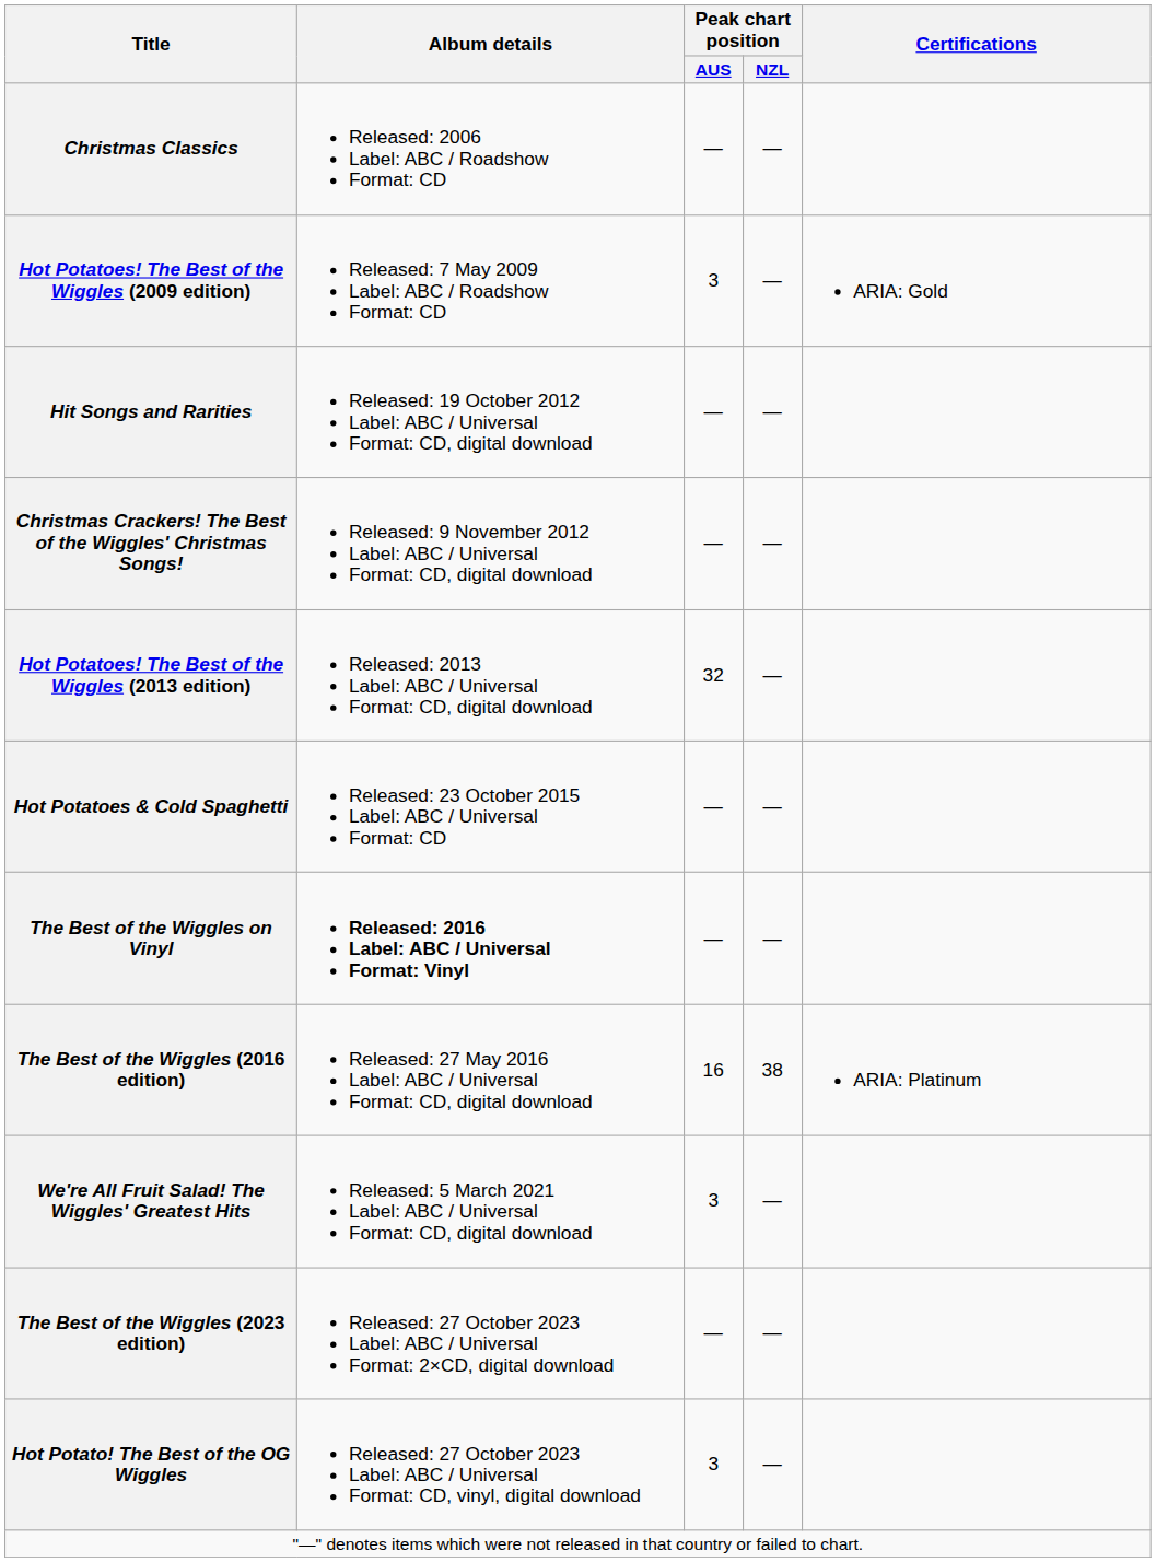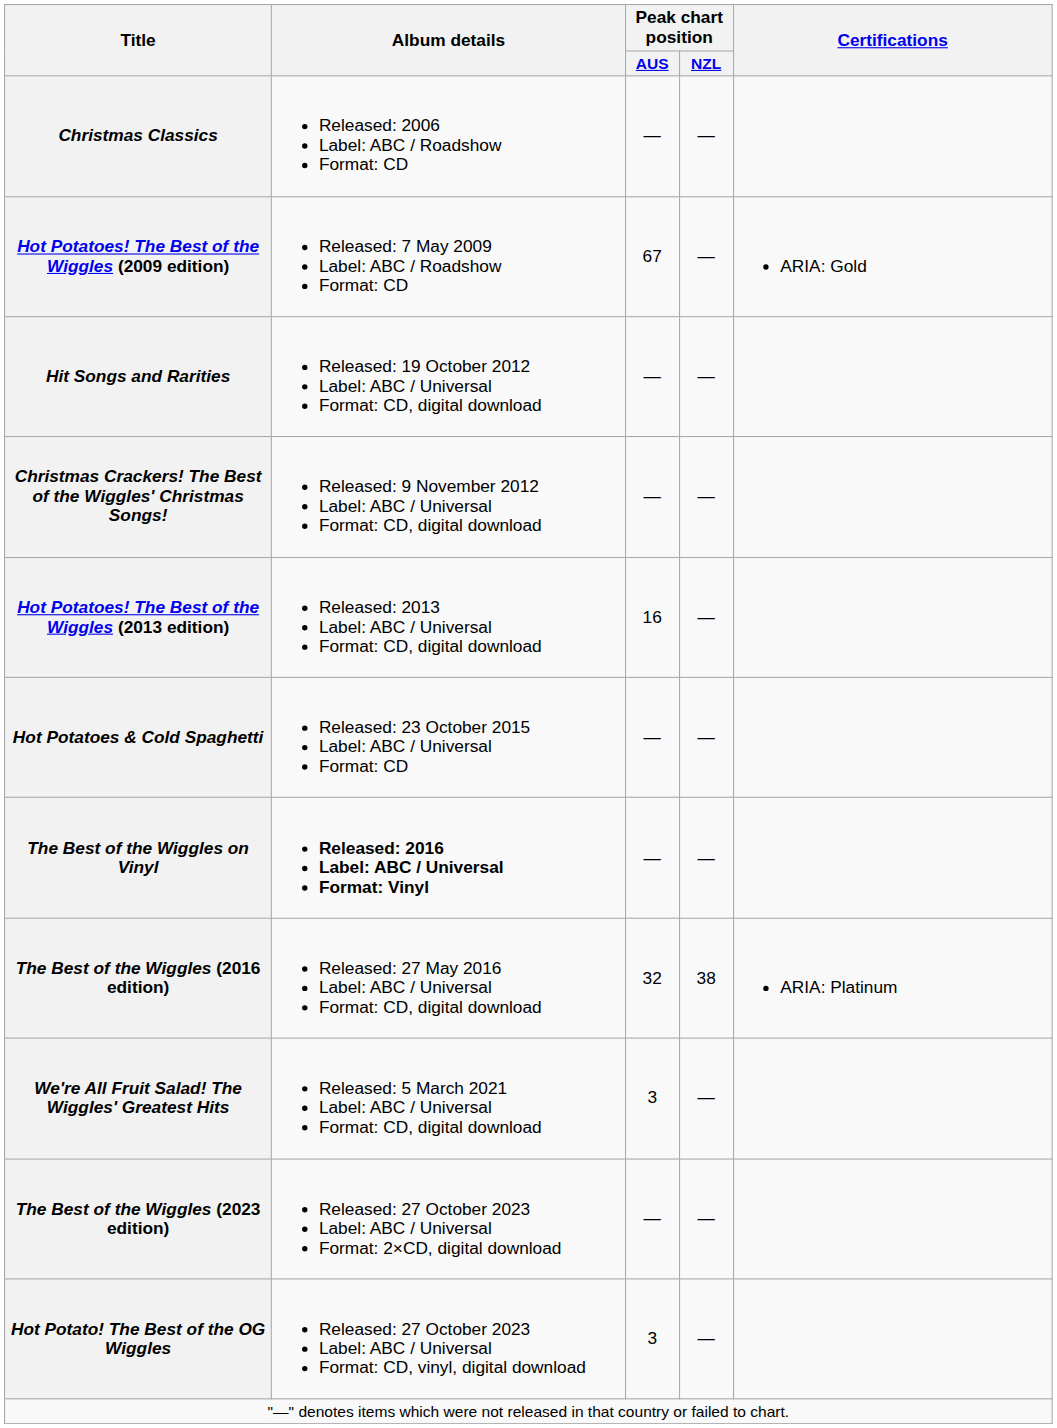Hot Potatoes! The Best of the Wiggles (2009 edition) | Peak chart position / AUS: 3 -> 67
Hot Potatoes! The Best of the Wiggles (2013 edition) | Peak chart position / AUS: 32 -> 16
The Best of the Wiggles (2016 edition) | Peak chart position / AUS: 16 -> 32
